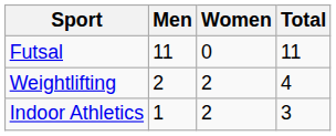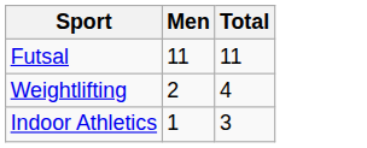- column: Women | 0 | 2 | 2
